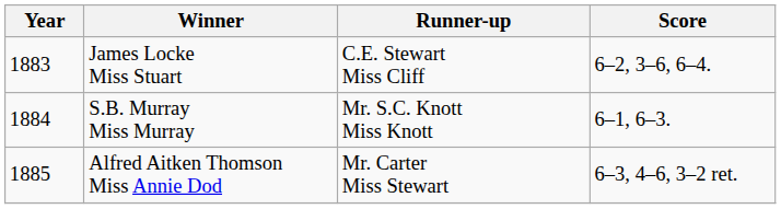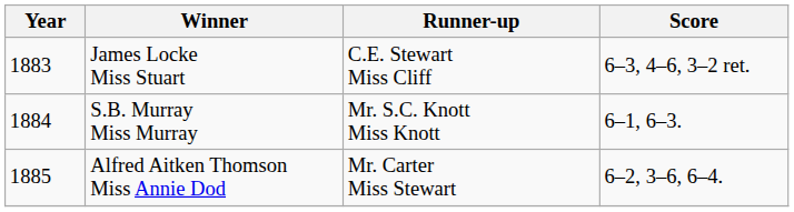James Locke Miss Stuart | Score: 6–2, 3–6, 6–4. -> 6–3, 4–6, 3–2 ret.
Alfred Aitken Thomson Miss Annie Dod | Score: 6–3, 4–6, 3–2 ret. -> 6–2, 3–6, 6–4.
